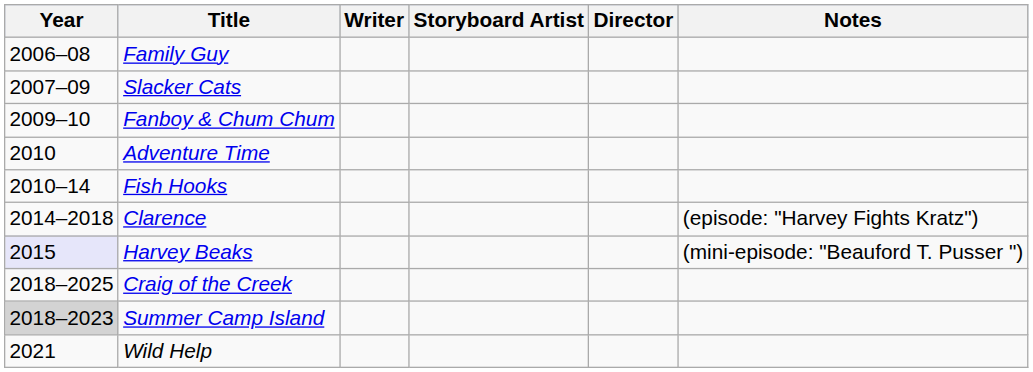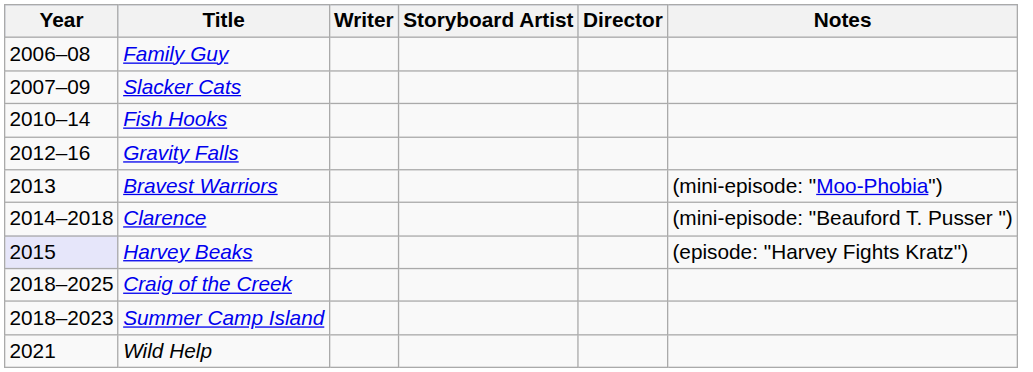- row: 2009–10 | Fanboy & Chum Chum
- row: 2010 | Adventure Time
+ row: 2012–16 | Gravity Falls
+ row: 2013 | Bravest Warriors | (mini-episode: "Moo-Phobia")
Clarence | Notes: (episode: "Harvey Fights Kratz") -> (mini-episode: "Beauford T. Pusser ")
Harvey Beaks | Notes: (mini-episode: "Beauford T. Pusser ") -> (episode: "Harvey Fights Kratz")
Summer Camp Island | Year: lightgrey background -> no background
